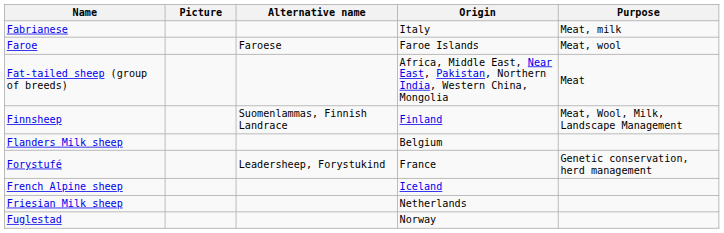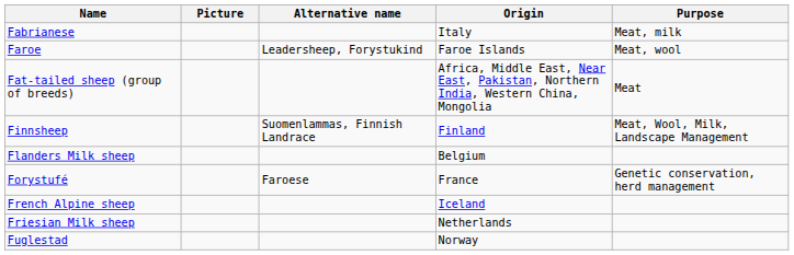Faroe | Alternative name: Faroese -> Leadersheep, Forystukind
Forystufé | Alternative name: Leadersheep, Forystukind -> Faroese
